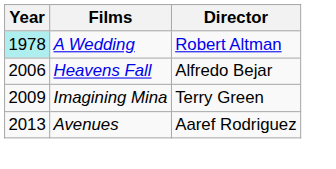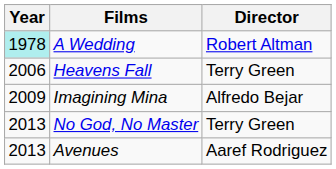Heavens Fall | Director: Alfredo Bejar -> Terry Green
Imagining Mina | Director: Terry Green -> Alfredo Bejar
+ row: 2013 | No God, No Master | Terry Green
